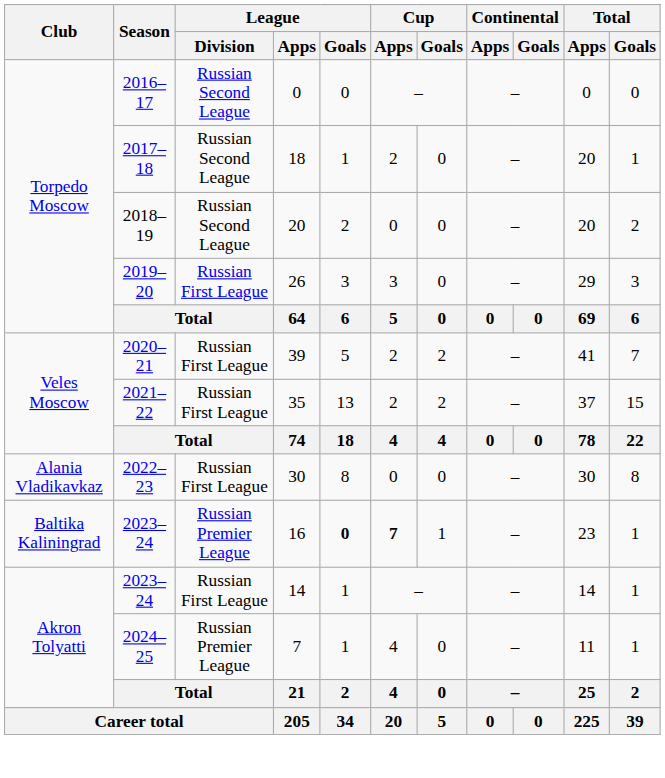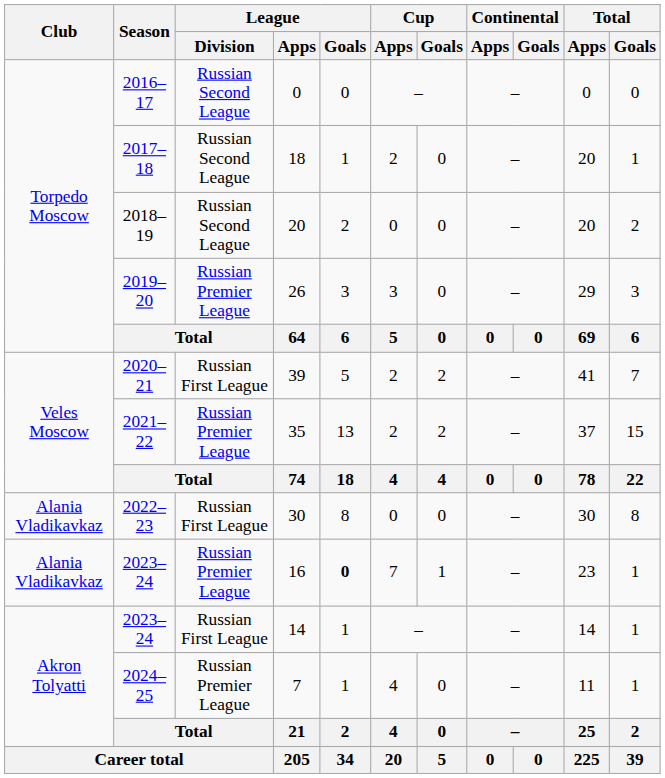26 | League / Division: Russian First League -> Russian Premier League
35 | League / Division: Russian First League -> Russian Premier League
16 | Club: Baltika Kaliningrad -> Alania Vladikavkaz
16 | Cup / Apps: bold -> normal
